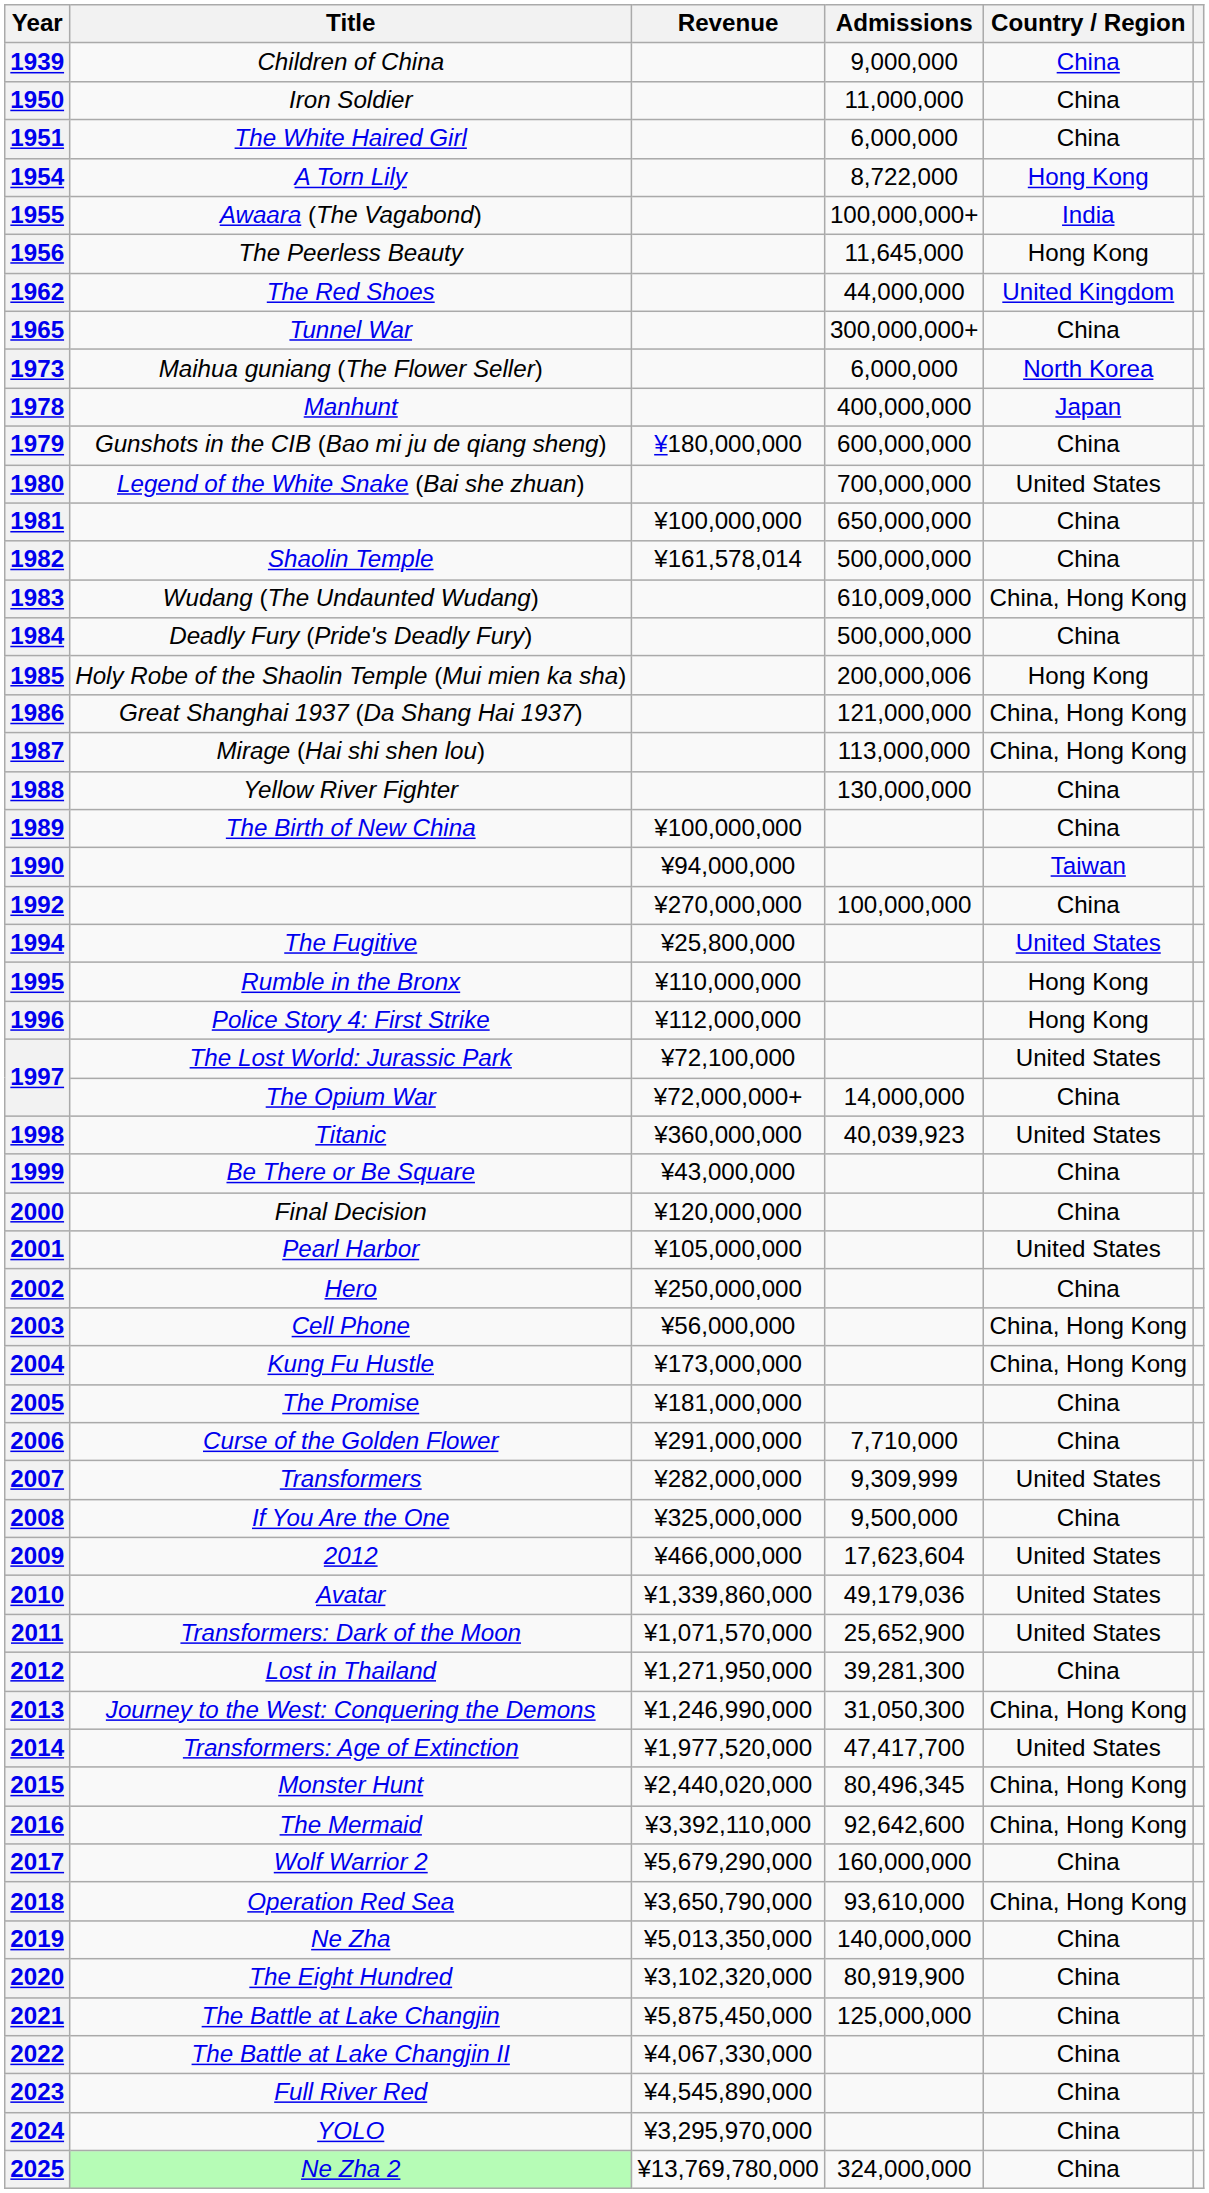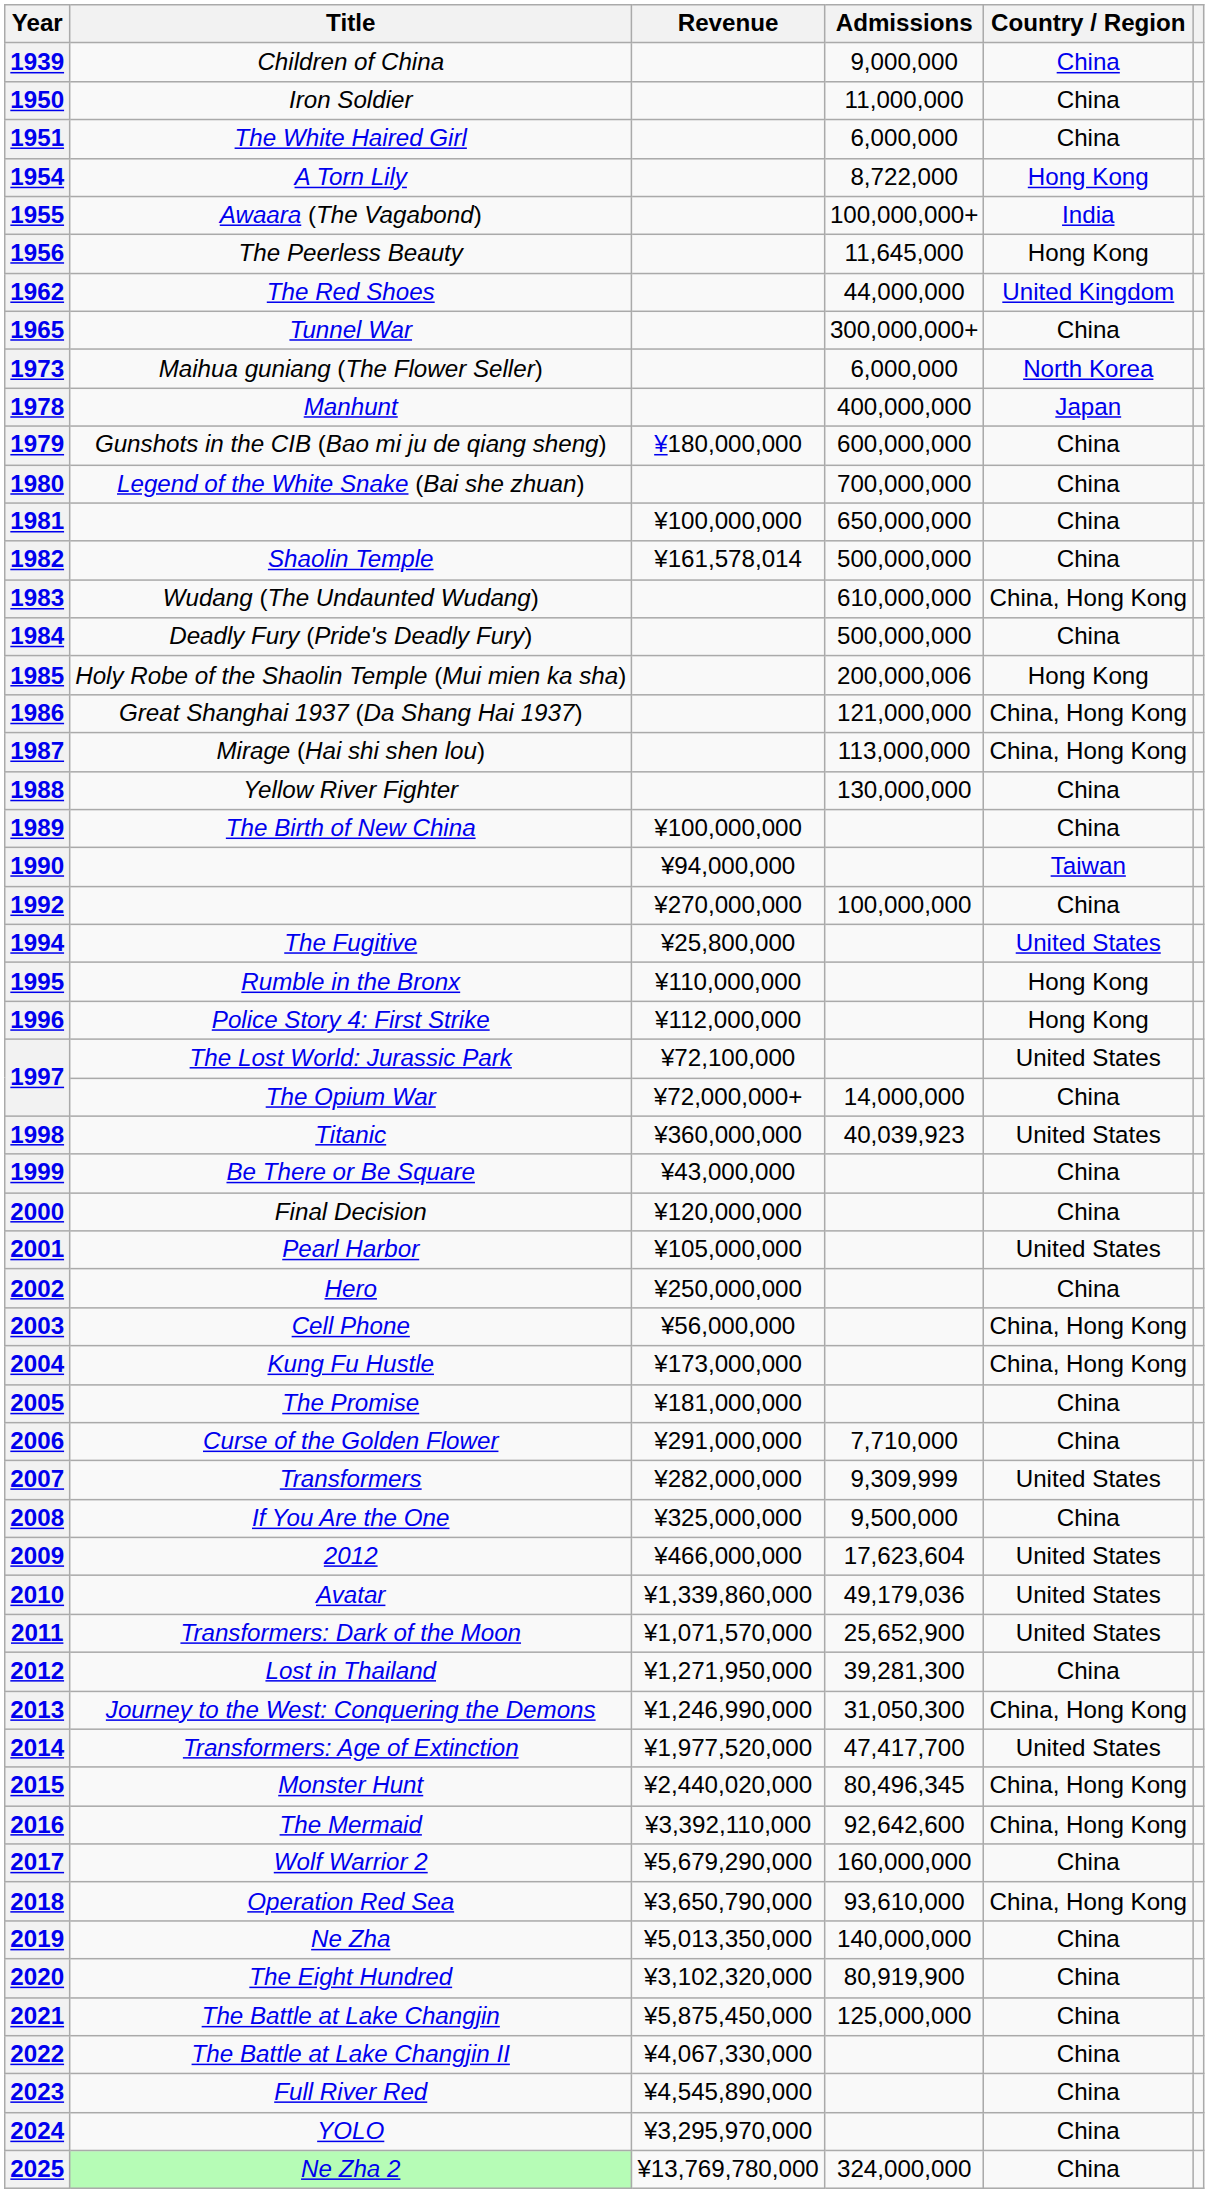1980 | Country / Region: United States -> China
1983 | Admissions: 610,009,000 -> 610,000,000
